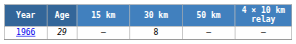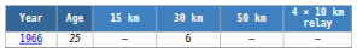1966 | Age: 29 -> 25
1966 | 30 km: 8 -> 6
